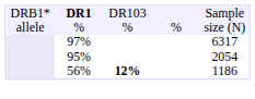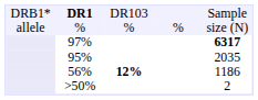97% | column 5: normal -> bold
95% | column 5: 2054 -> 2035
+ row: >50% | 2
